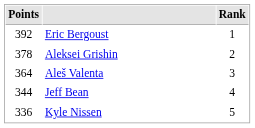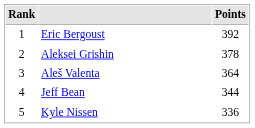columns swapped: Rank <-> Points
